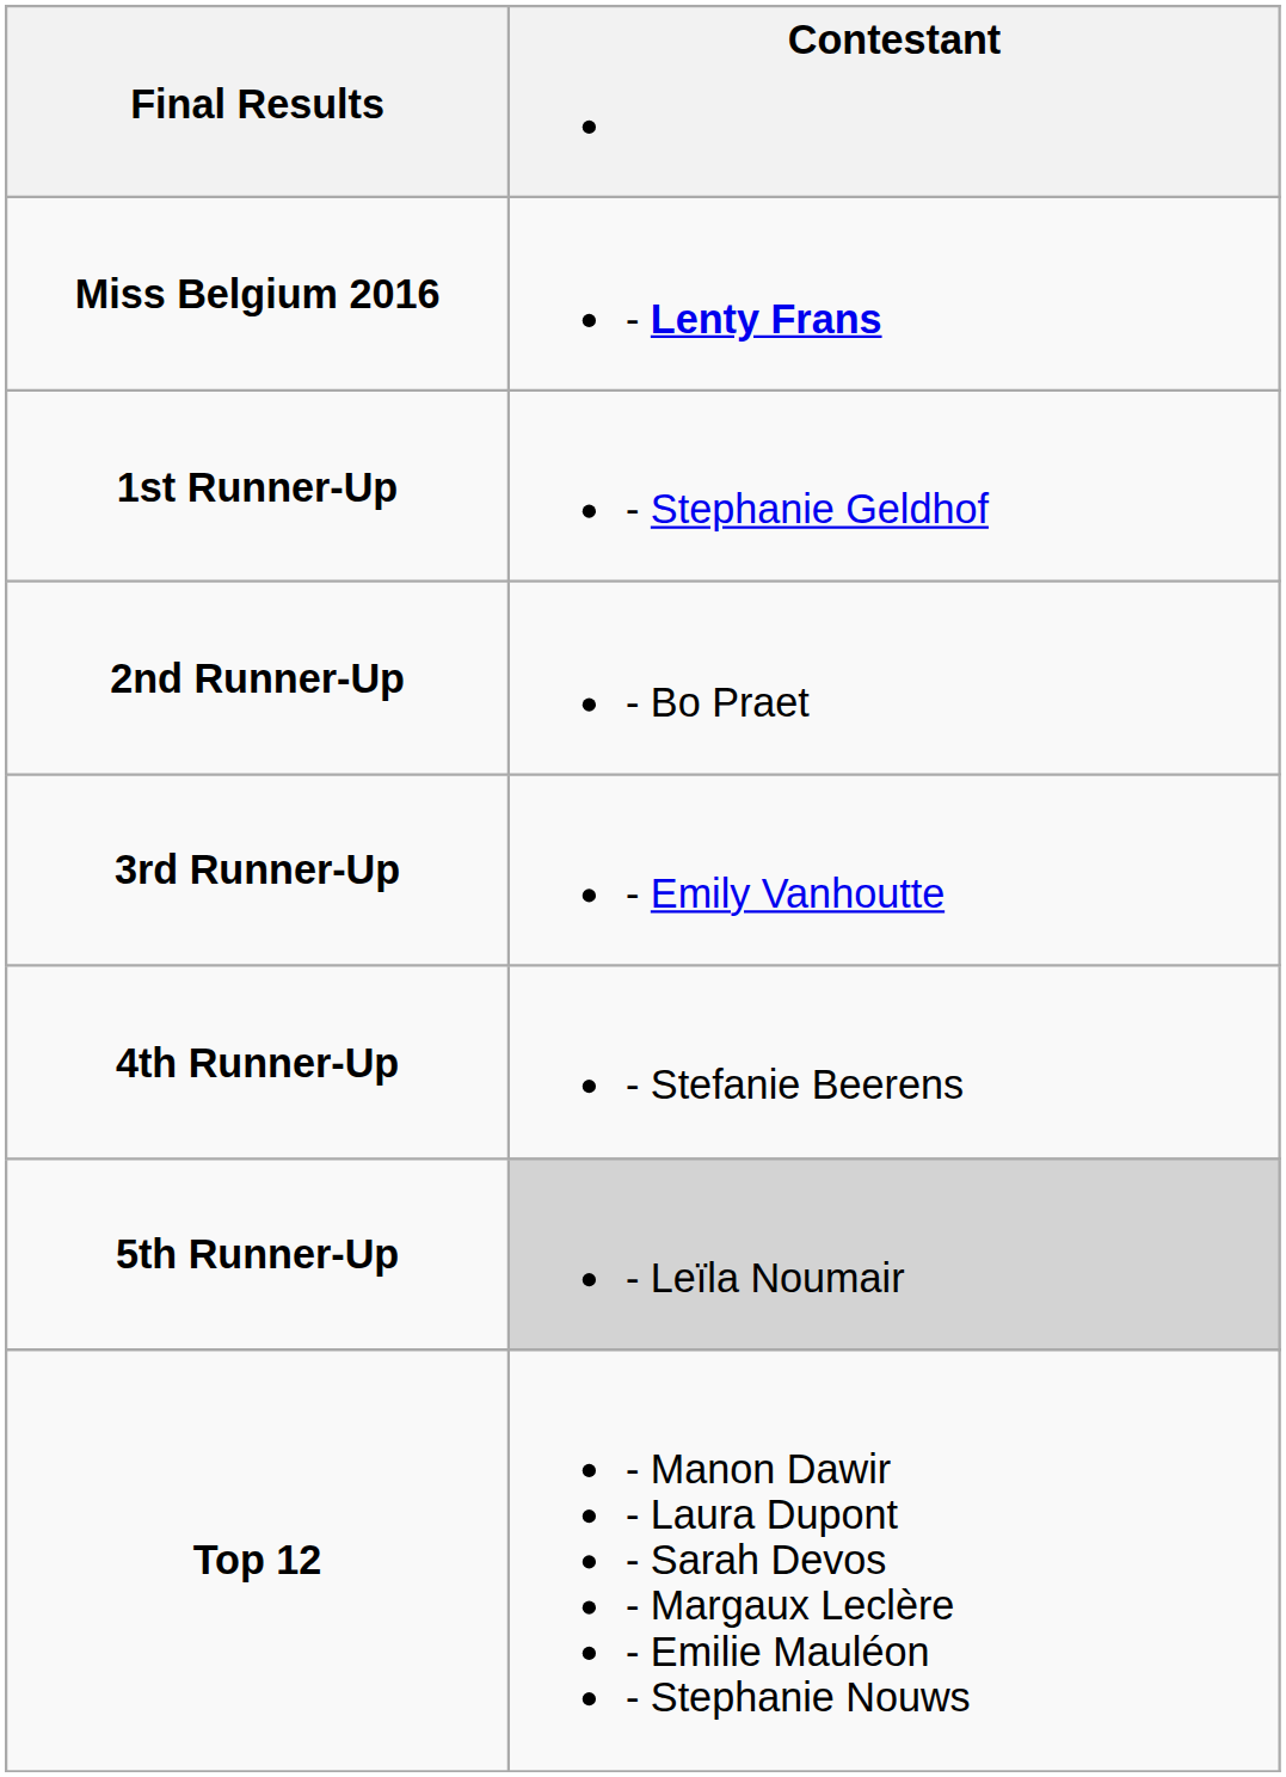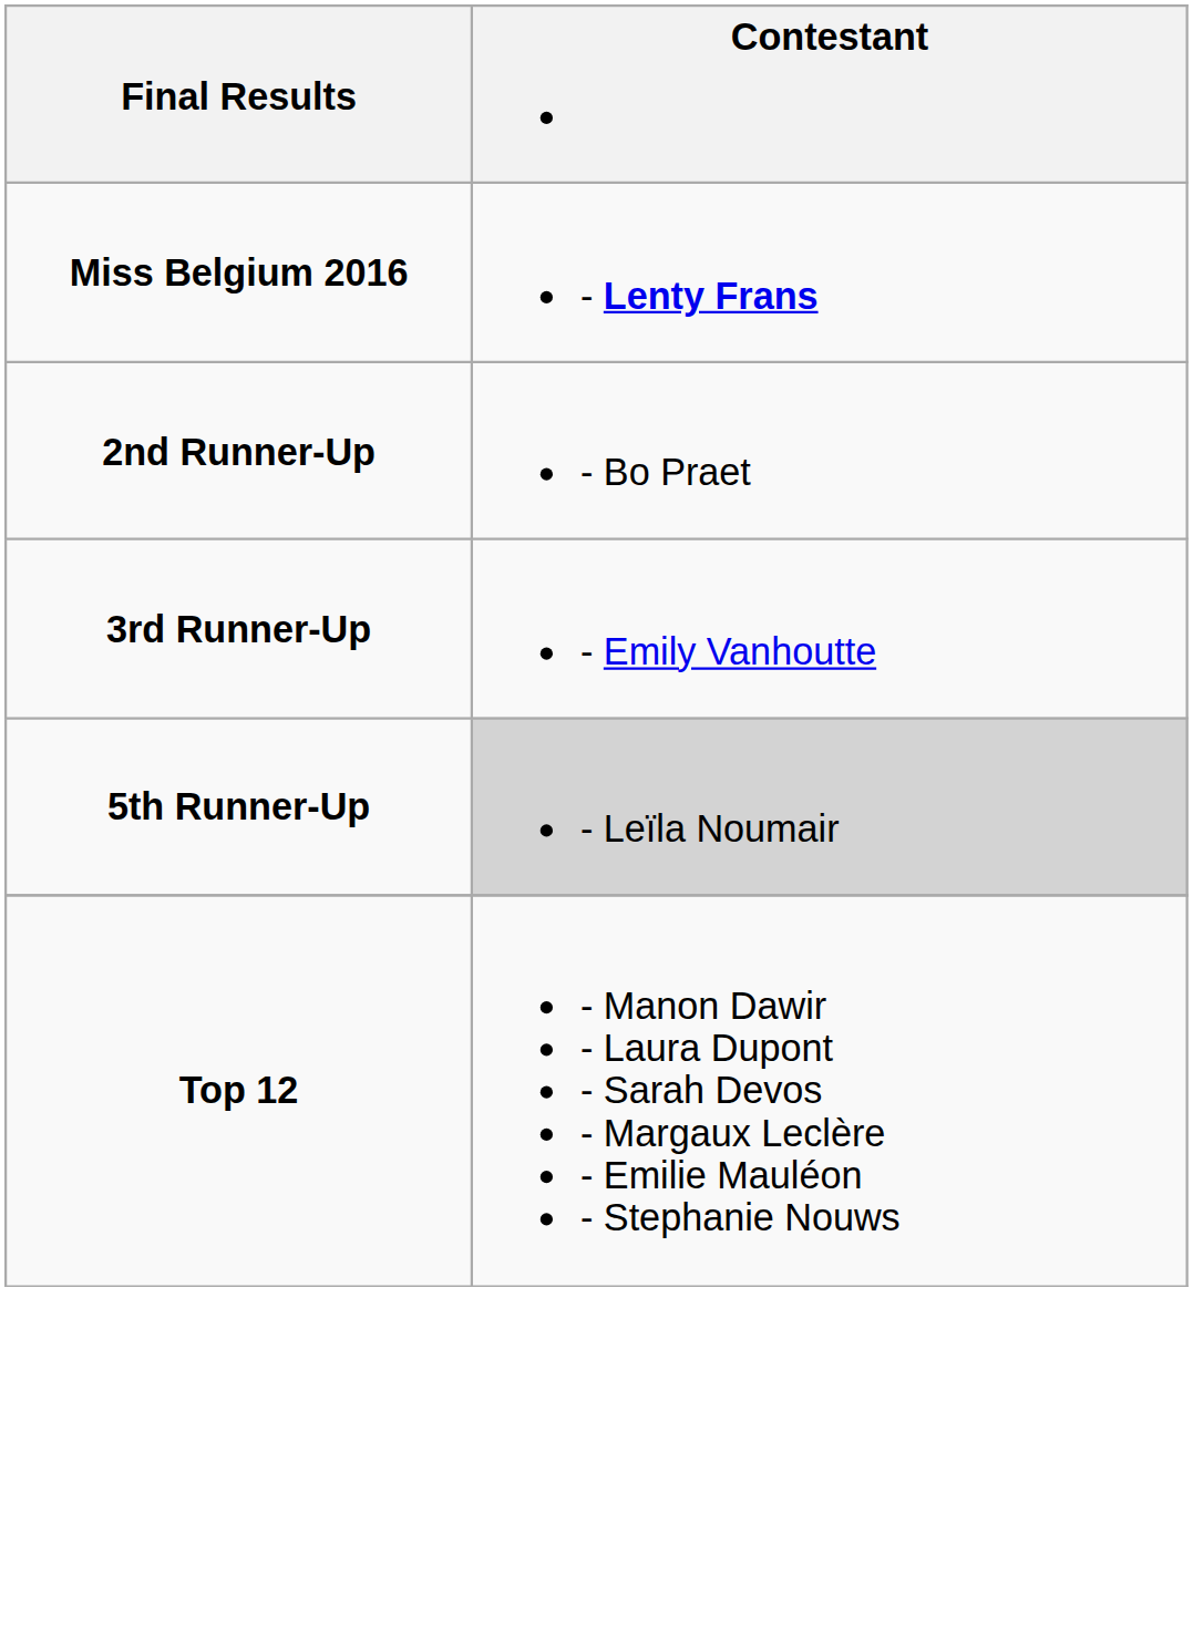- row: 1st Runner-Up | - Stephanie Geldhof
- row: 4th Runner-Up | - Stefanie Beerens
